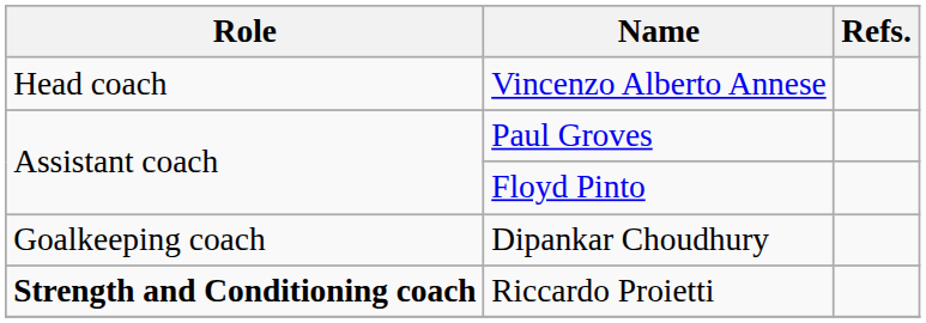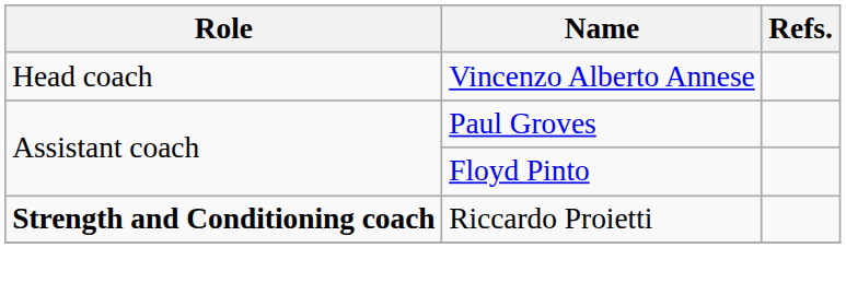- row: Goalkeeping coach | Dipankar Choudhury
